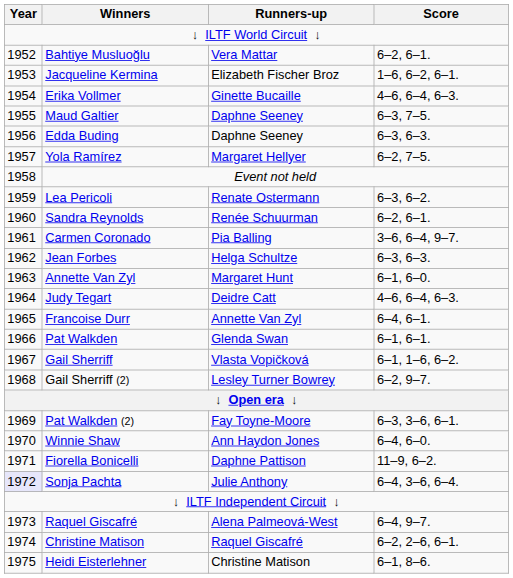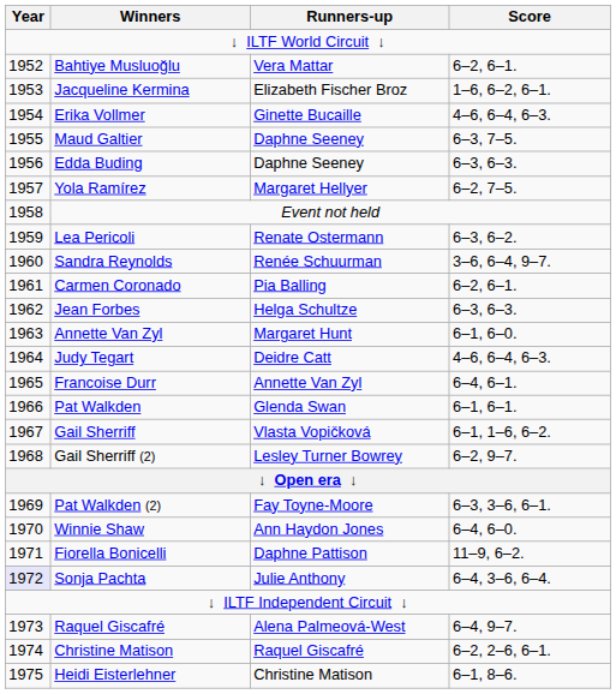Sandra Reynolds | Score: 6–2, 6–1. -> 3–6, 6–4, 9–7.
Carmen Coronado | Score: 3–6, 6–4, 9–7. -> 6–2, 6–1.
